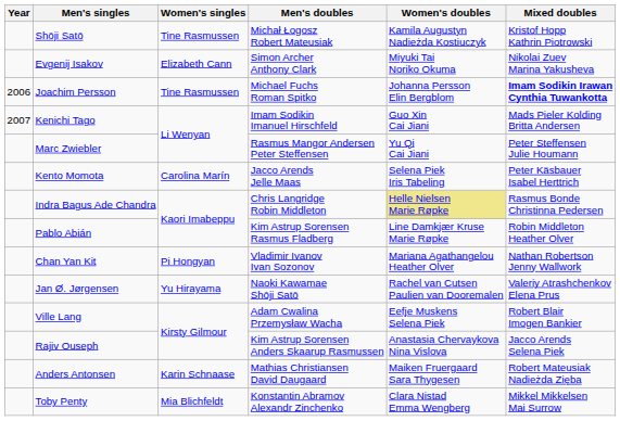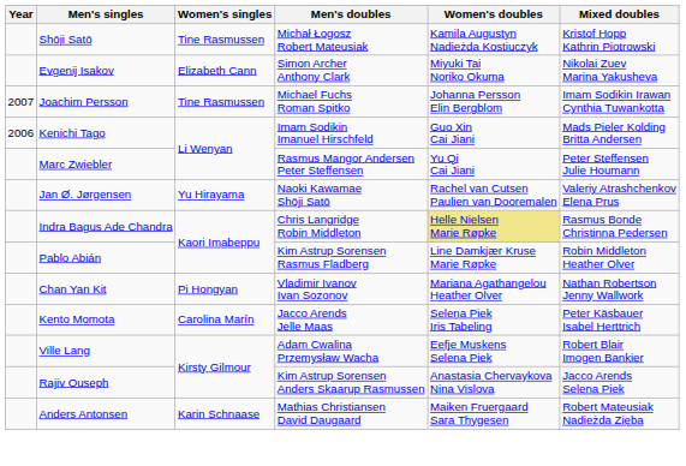Joachim Persson | Year: 2006 -> 2007
Joachim Persson | Mixed doubles: bold -> normal
Kenichi Tago | Year: 2007 -> 2006
rows swapped: Jan Ø. Jørgensen <-> Kento Momota
- row: Toby Penty | Mia Blichfeldt | Konstantin Abramov Alexandr Zinchenko | Clara Nistad Emma Wengberg | Mikkel Mikkelsen Mai Surrow
